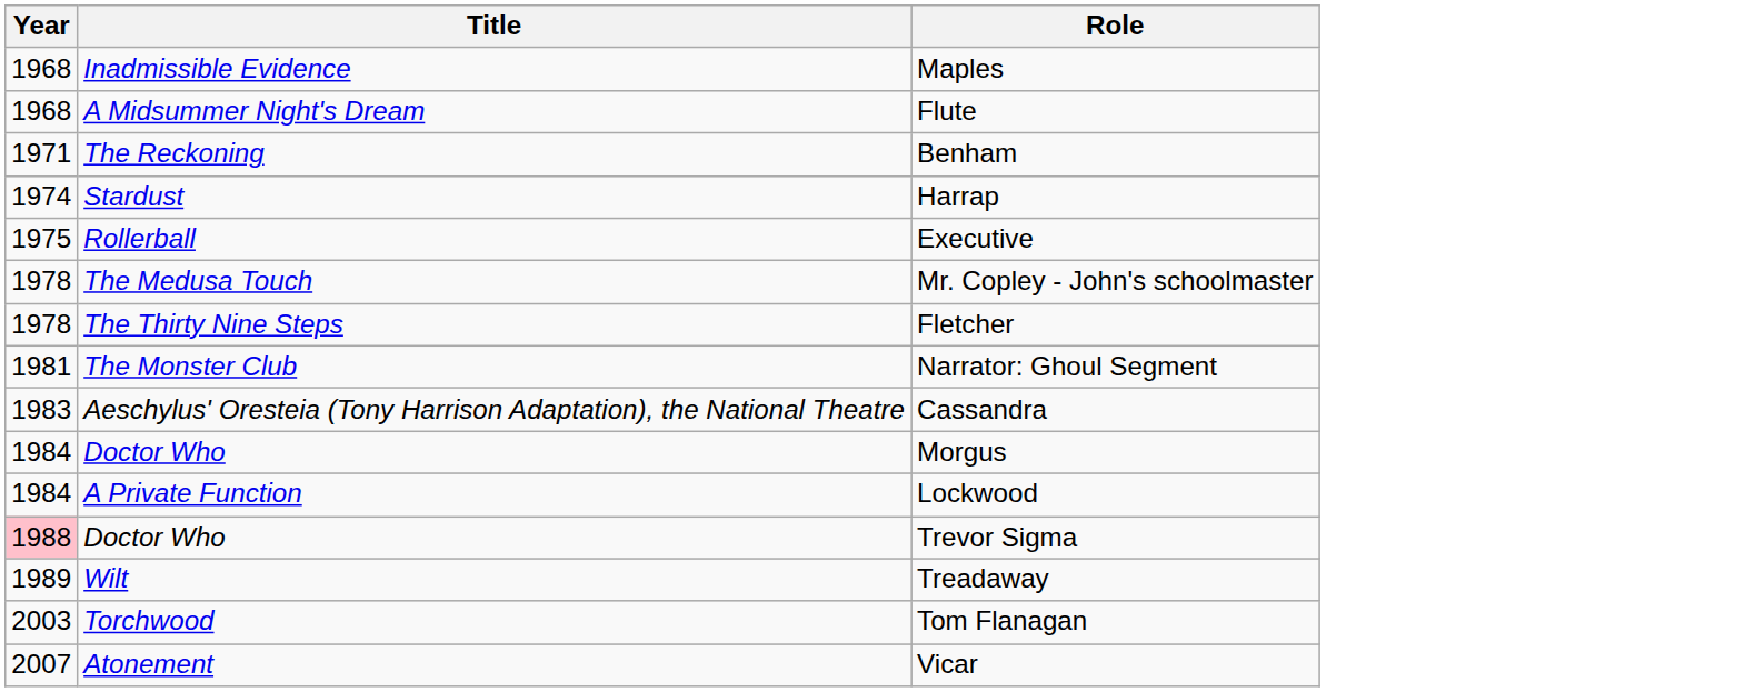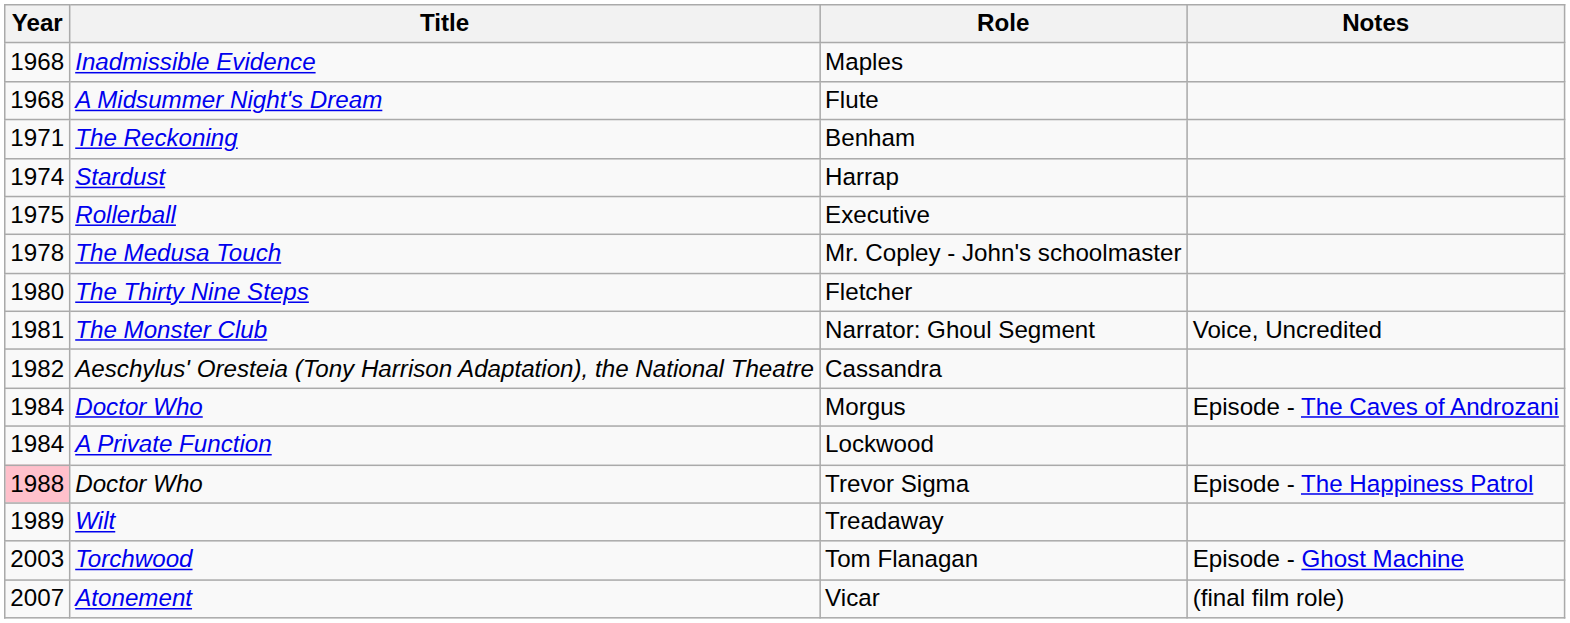+ column: Notes | Voice, Uncredited | Episode - The Caves of Androzani | Episode - The Happiness Patrol | Episode - Ghost Machine | (final film role)
Fletcher | Year: 1978 -> 1980
Cassandra | Year: 1983 -> 1982
